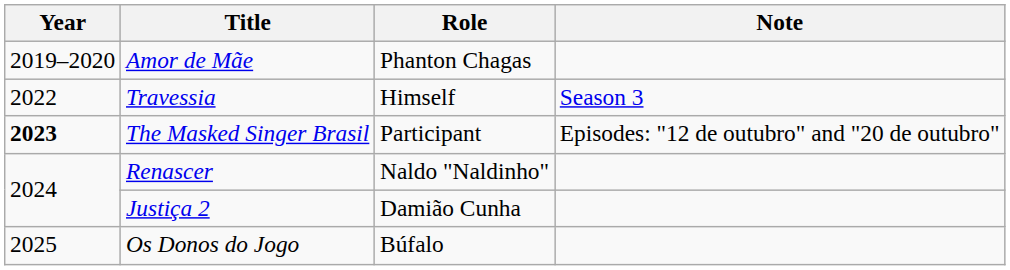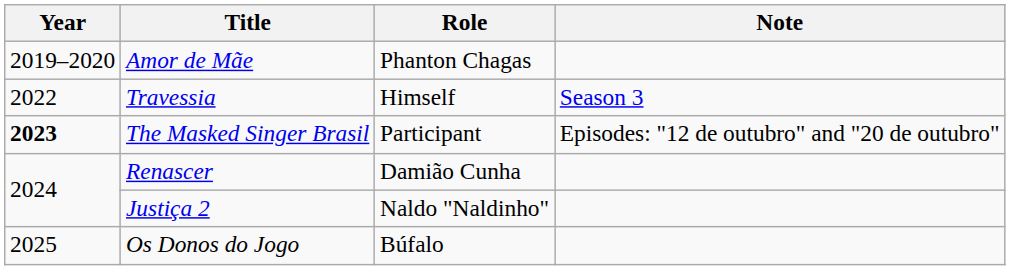Renascer | Role: Naldo "Naldinho" -> Damião Cunha
Justiça 2 | Role: Damião Cunha -> Naldo "Naldinho"
